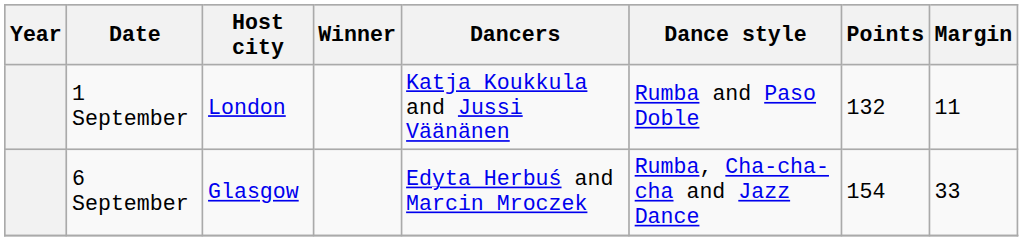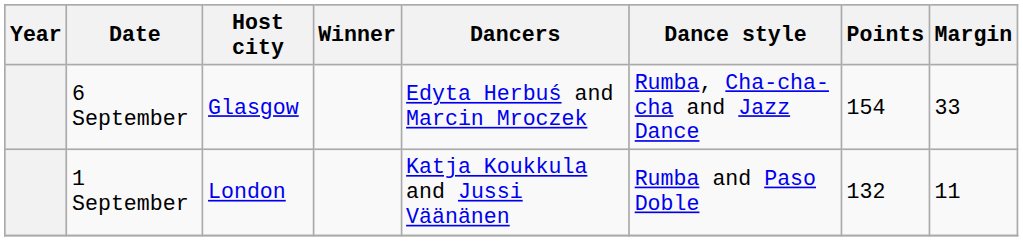rows swapped: 1 September <-> 6 September
